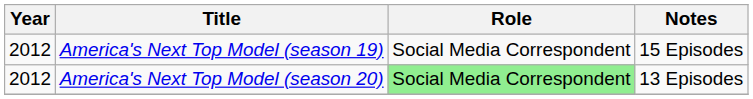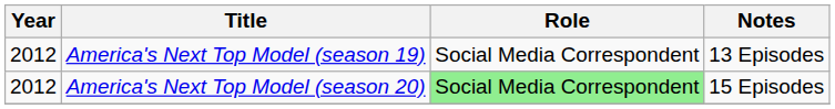America's Next Top Model (season 19) | Notes: 15 Episodes -> 13 Episodes
America's Next Top Model (season 20) | Notes: 13 Episodes -> 15 Episodes
